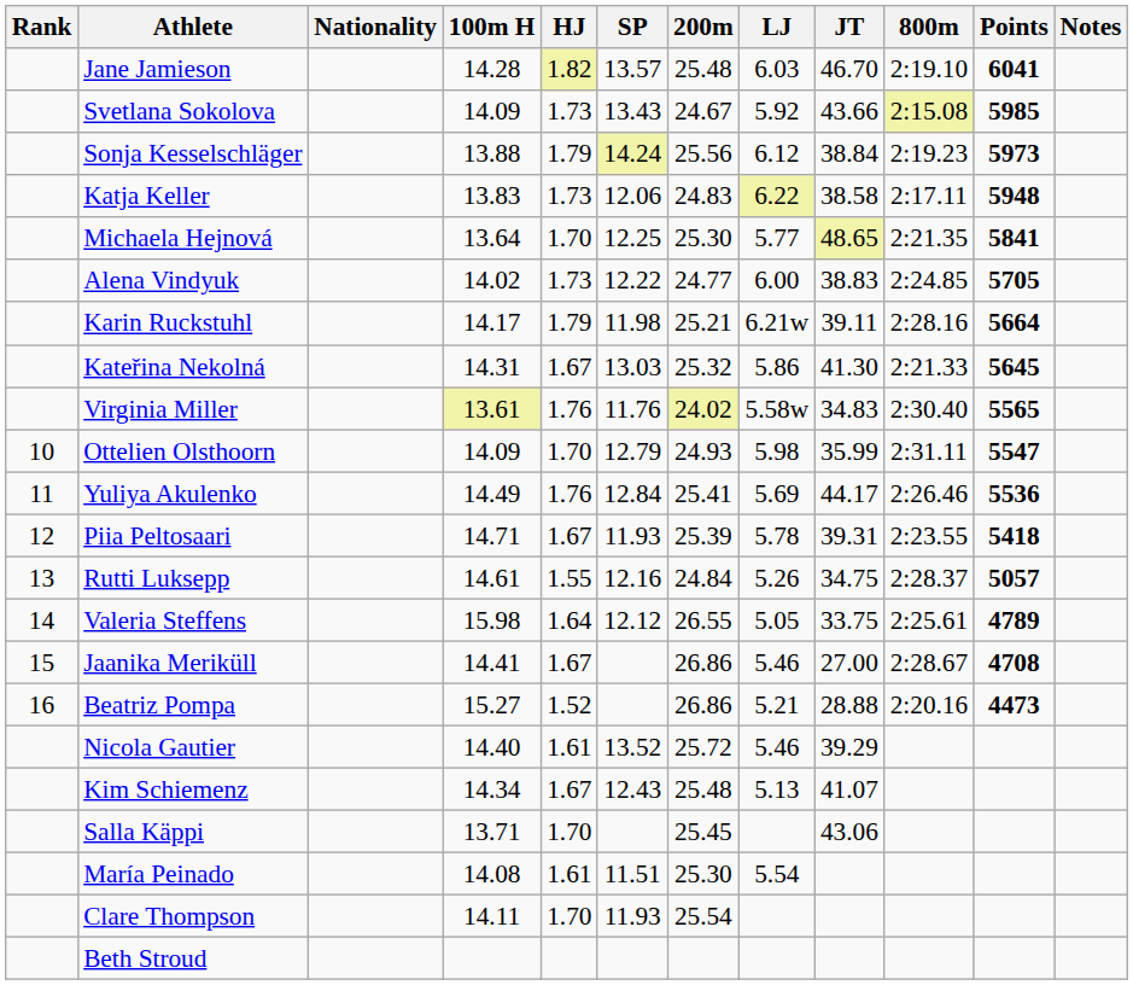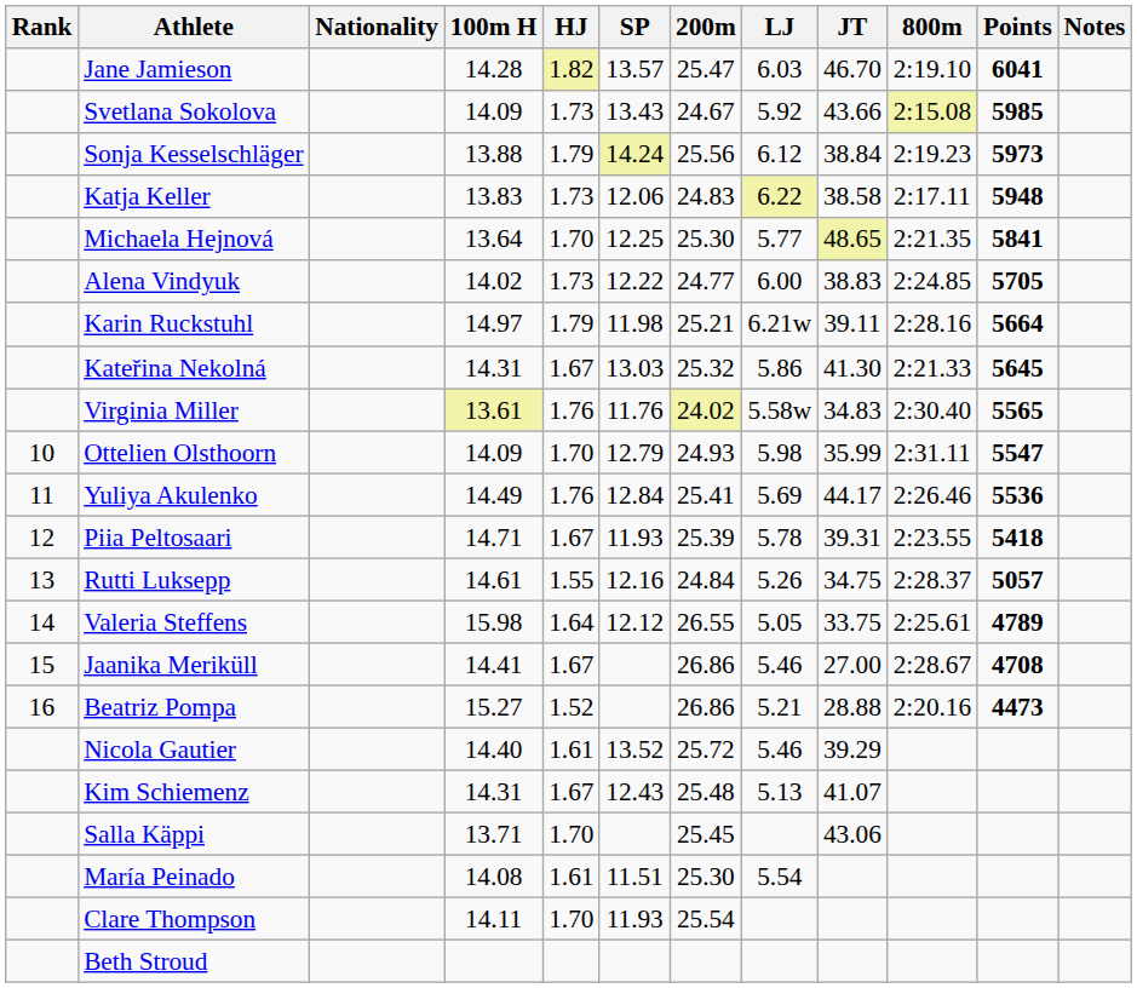Jane Jamieson | 200m: 25.48 -> 25.47
Karin Ruckstuhl | 100m H: 14.17 -> 14.97
Kim Schiemenz | 100m H: 14.34 -> 14.31
